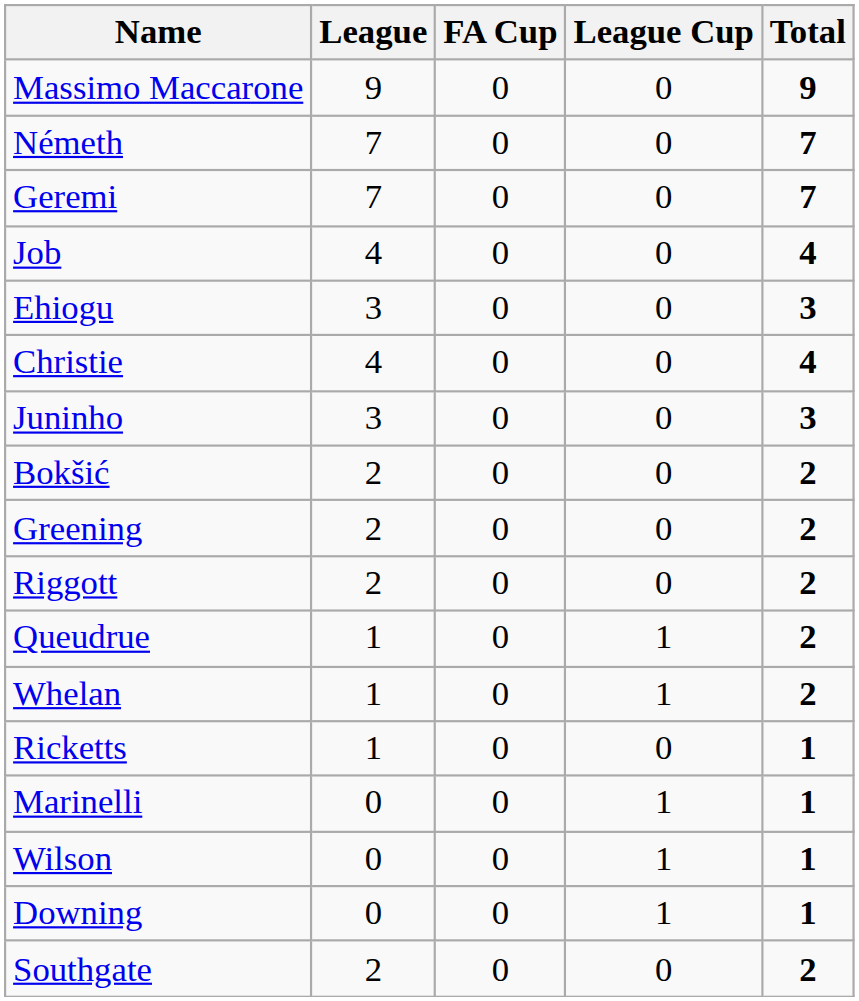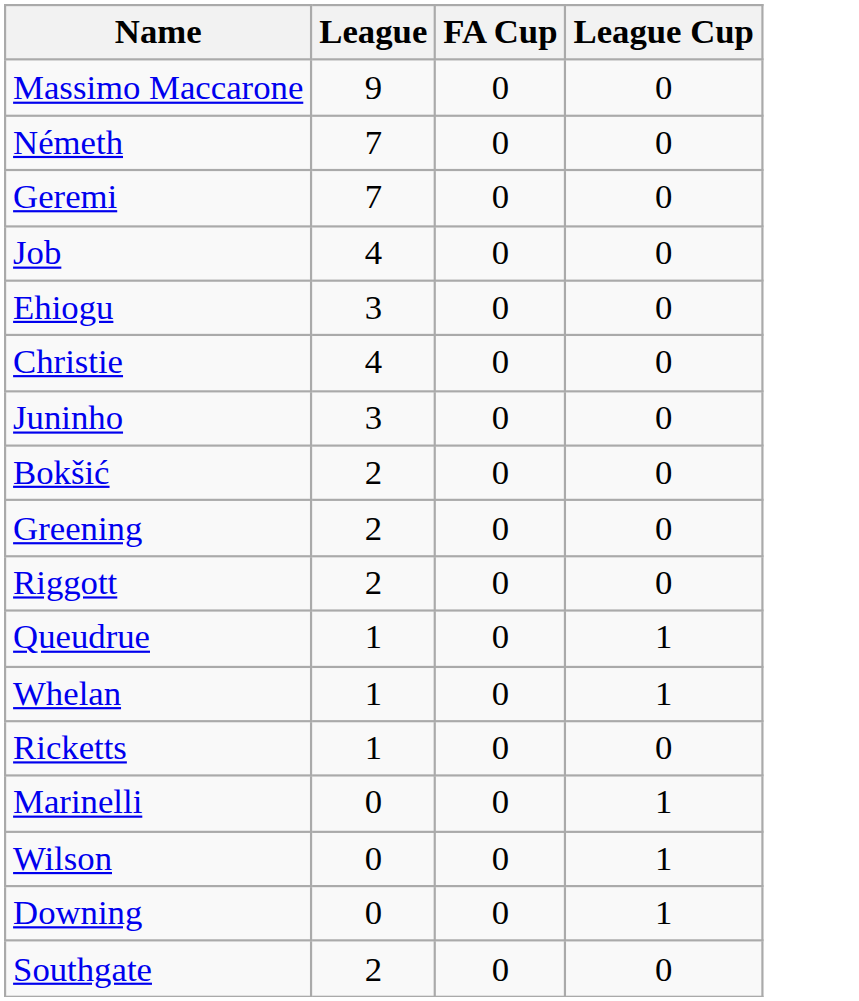- column: Total | 9 | 7 | 7 | 4 | 3 | 4 | 3 | 2 | 2 | 2 | 2 | 2 | 1 | 1 | 1 | 1 | 2
